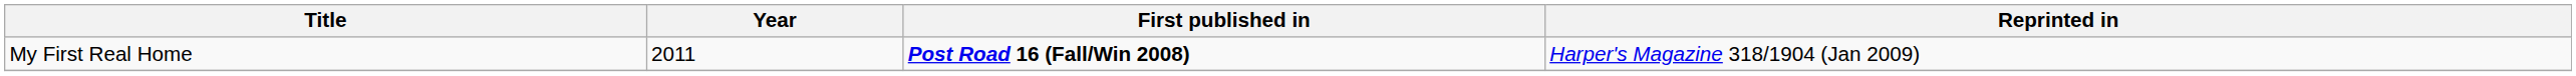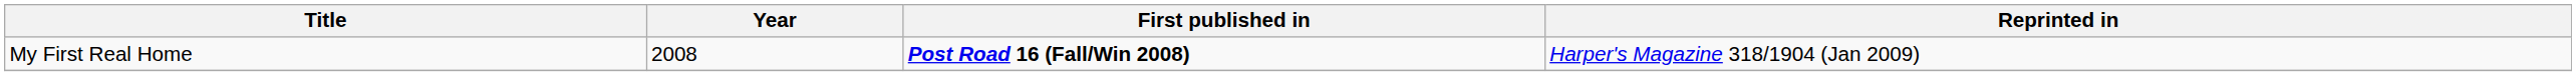My First Real Home | Year: 2011 -> 2008
